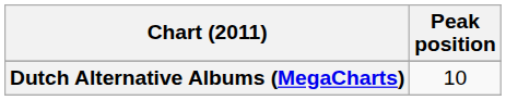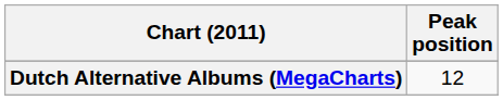Dutch Alternative Albums (MegaCharts) | Peak position: 10 -> 12
